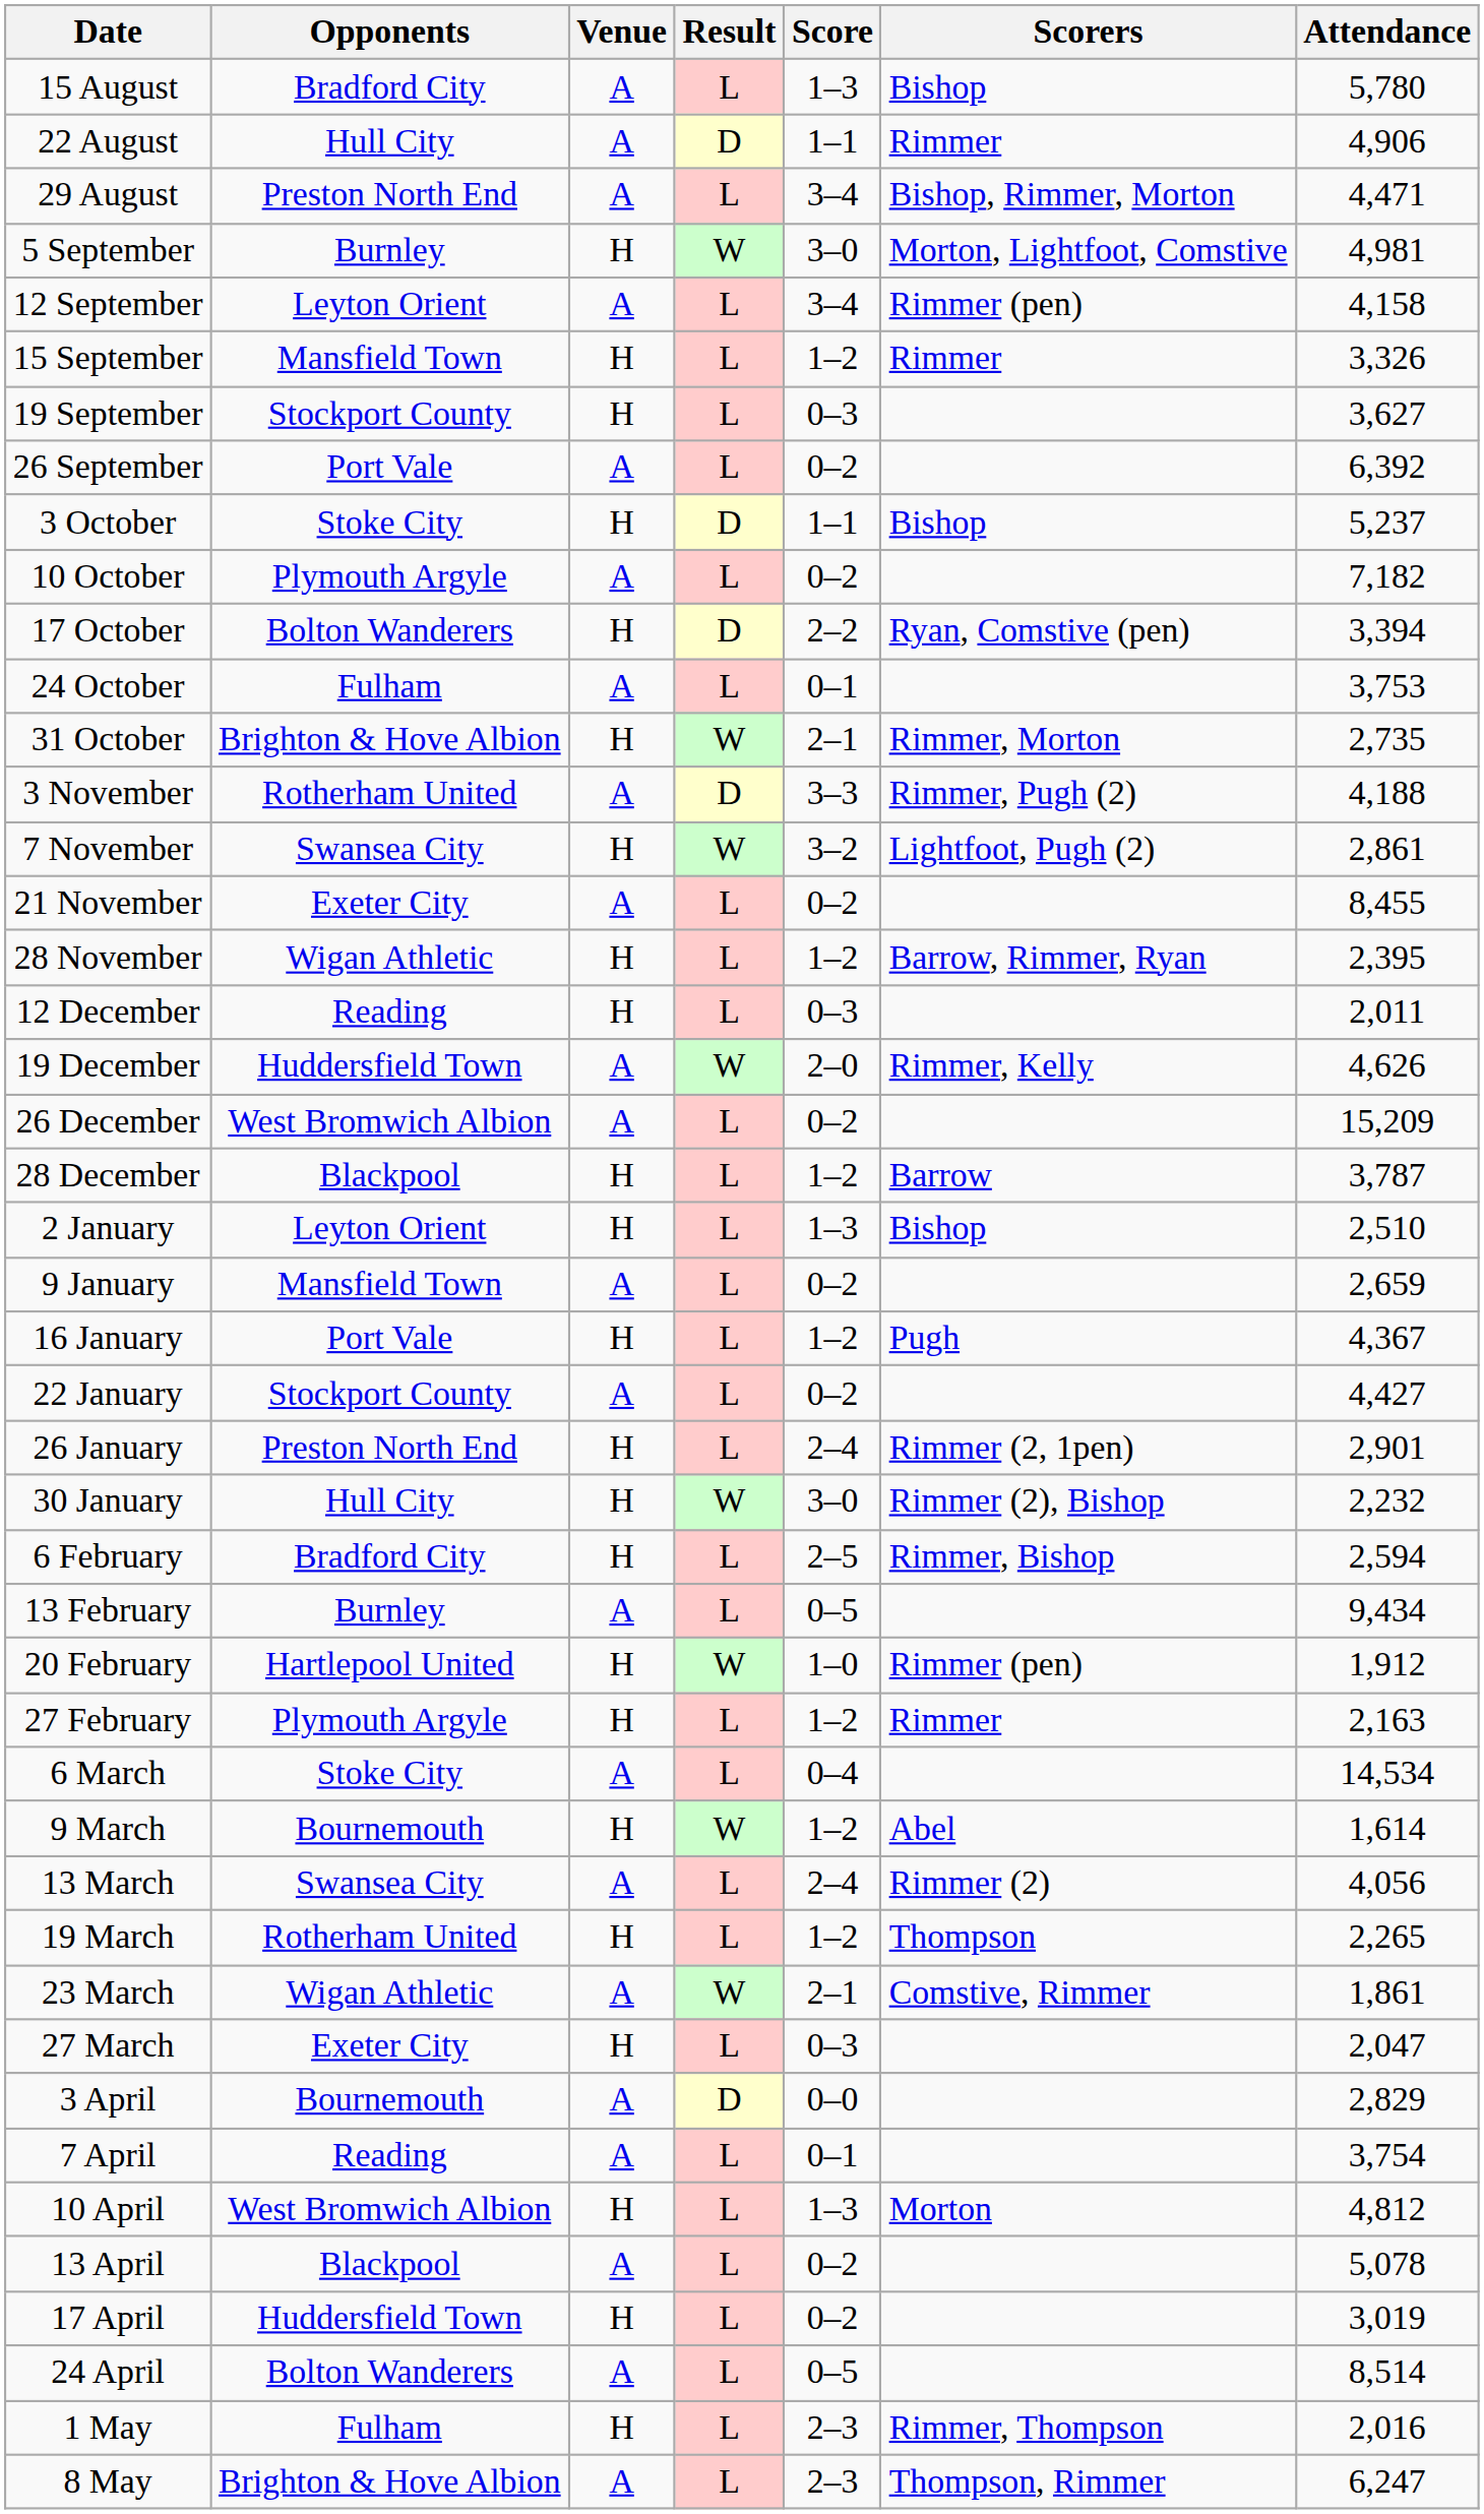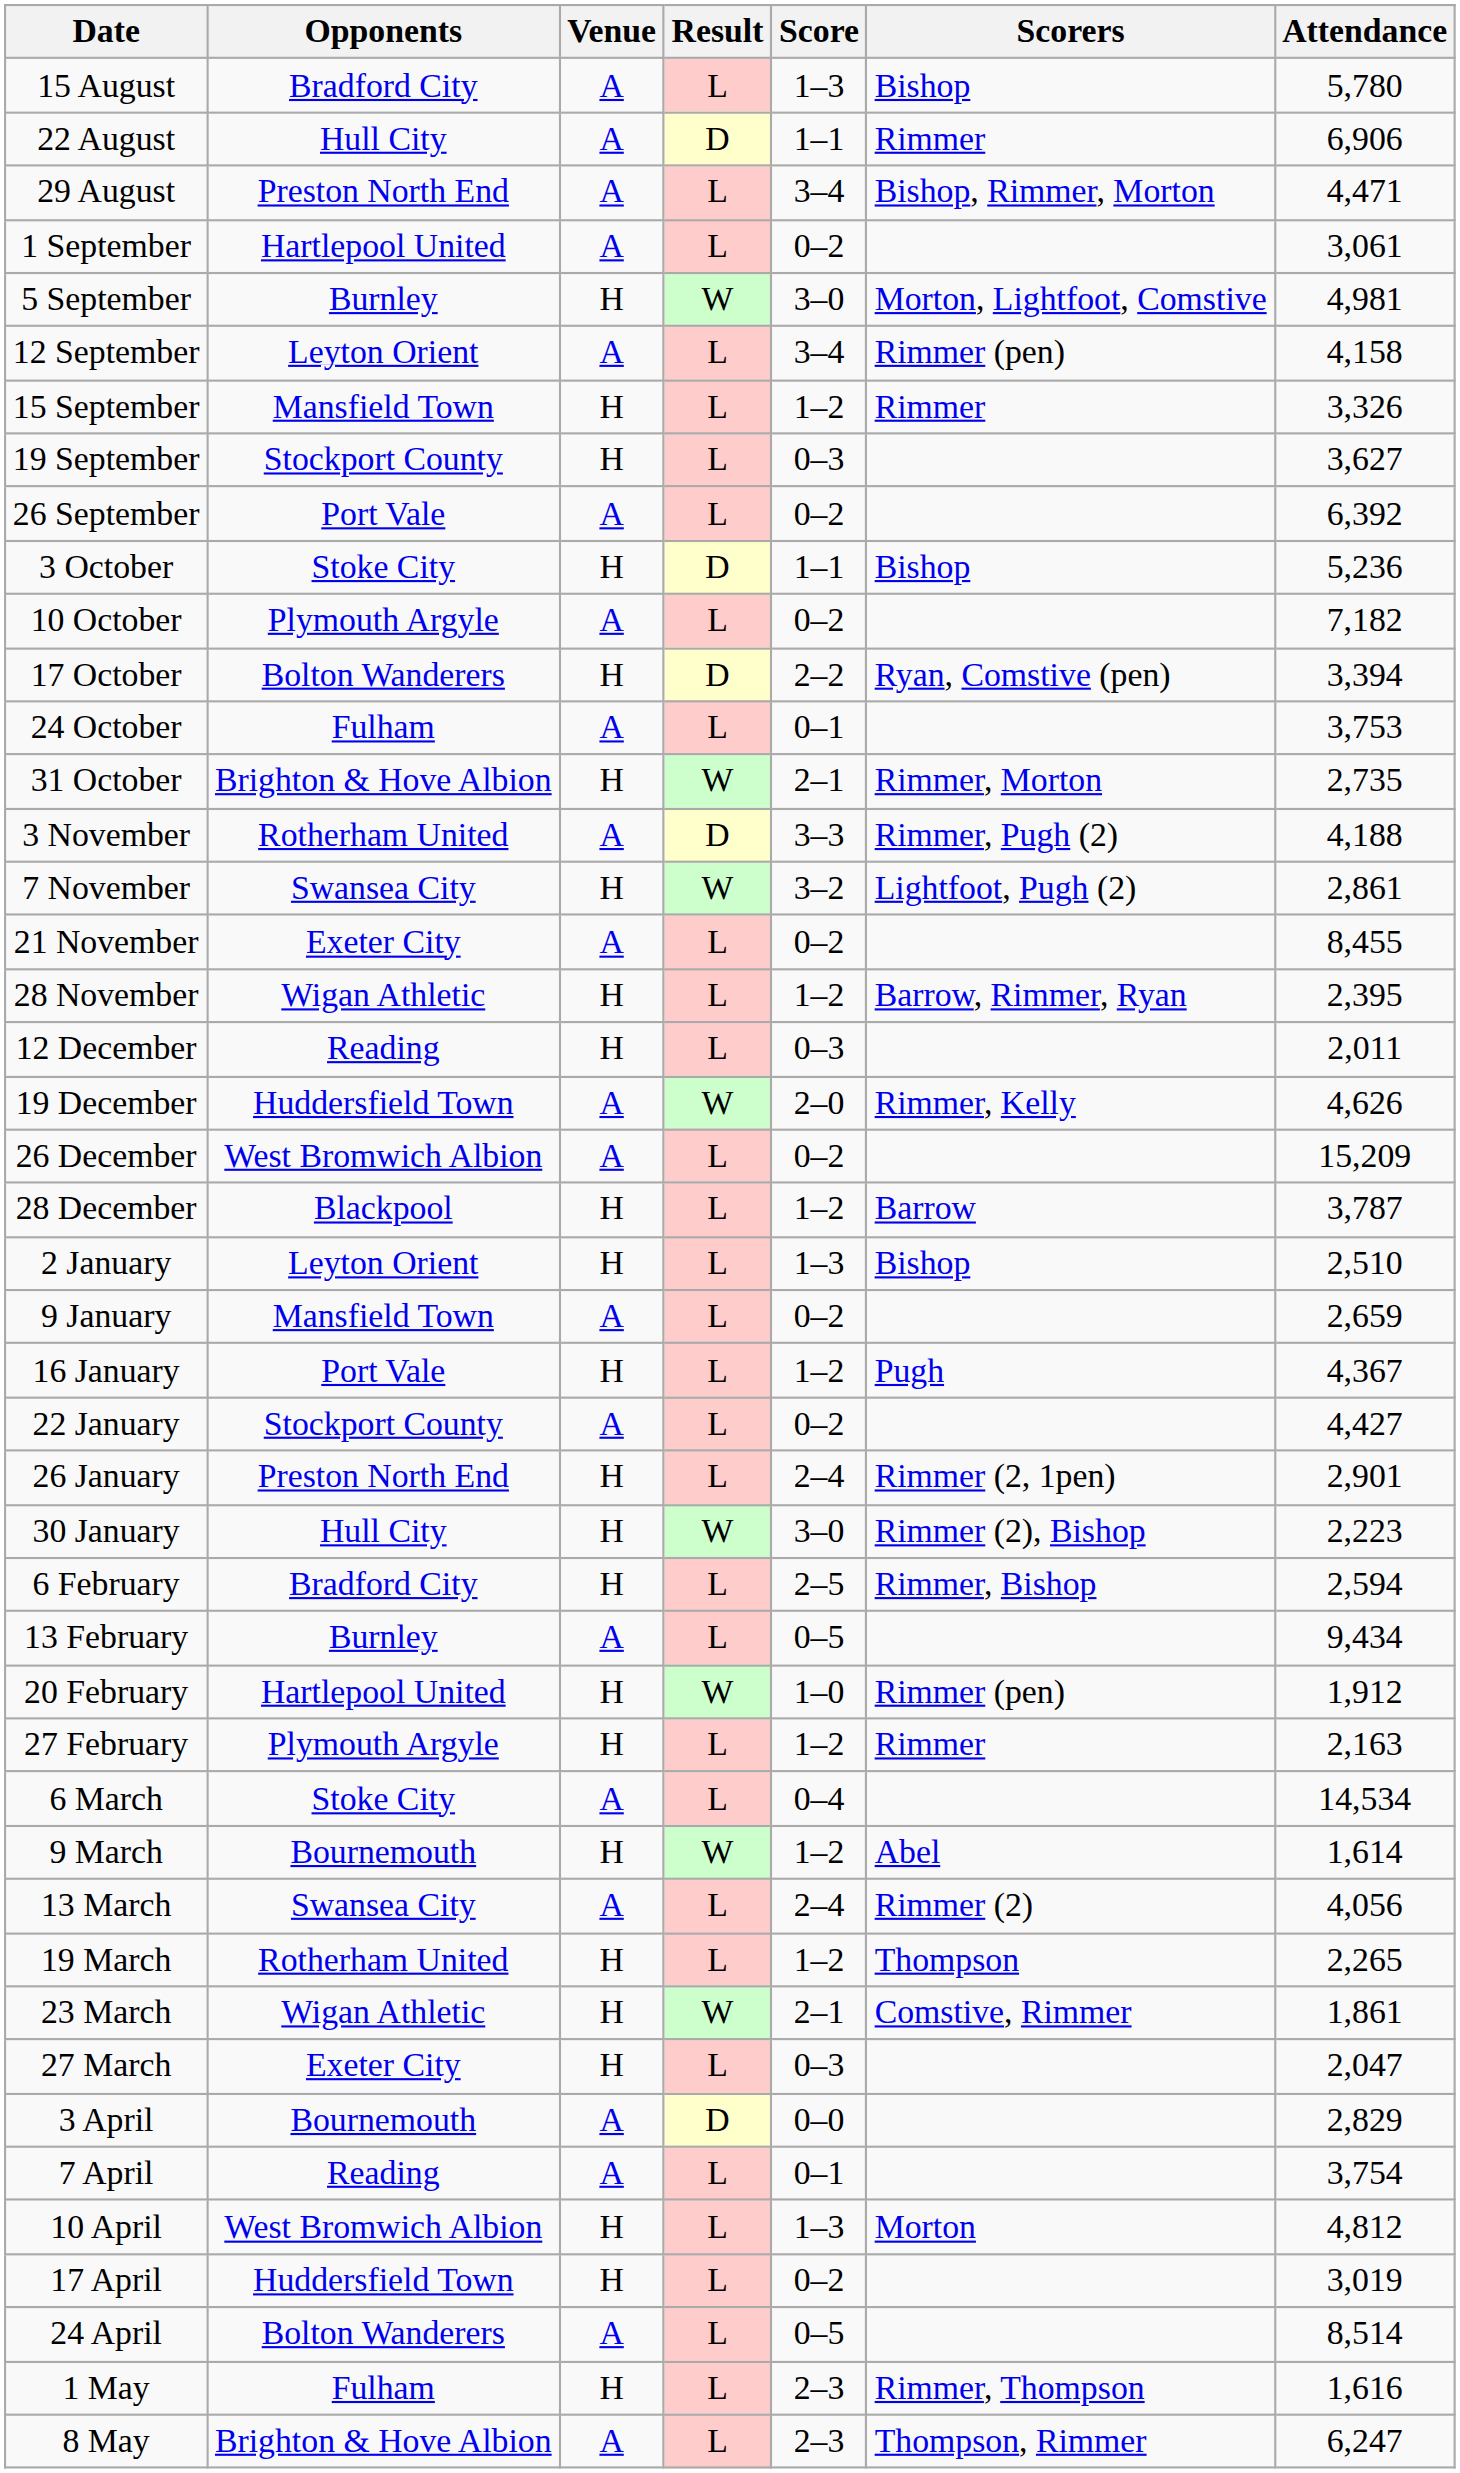22 August | Attendance: 4,906 -> 6,906
+ row: 1 September | Hartlepool United | A | L | 0–2 | 3,061
3 October | Attendance: 5,237 -> 5,236
30 January | Attendance: 2,232 -> 2,223
23 March | Venue: A -> H
- row: 13 April | Blackpool | A | L | 0–2 | 5,078
1 May | Attendance: 2,016 -> 1,616
